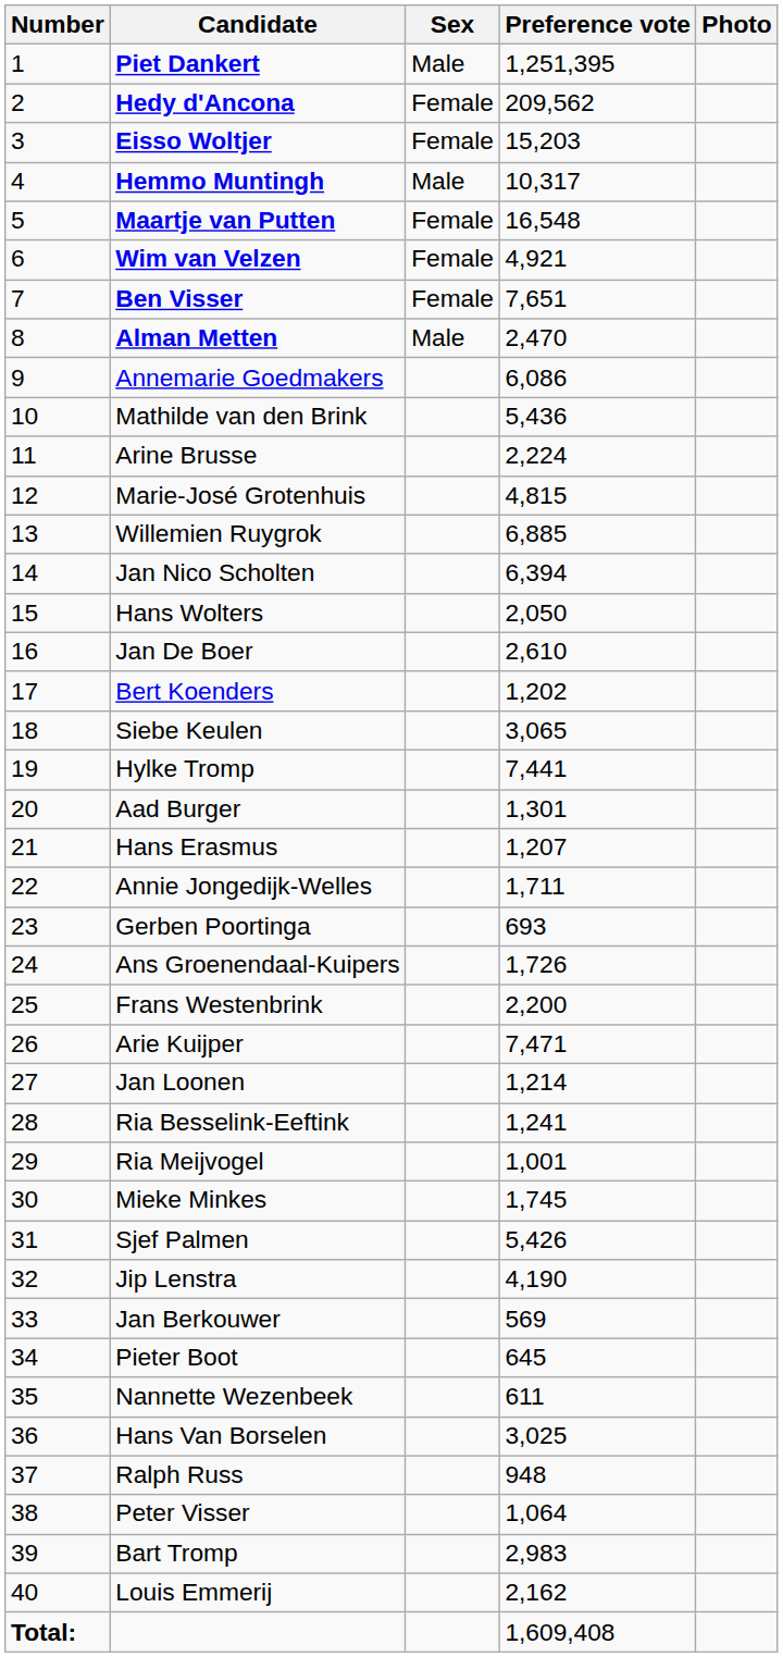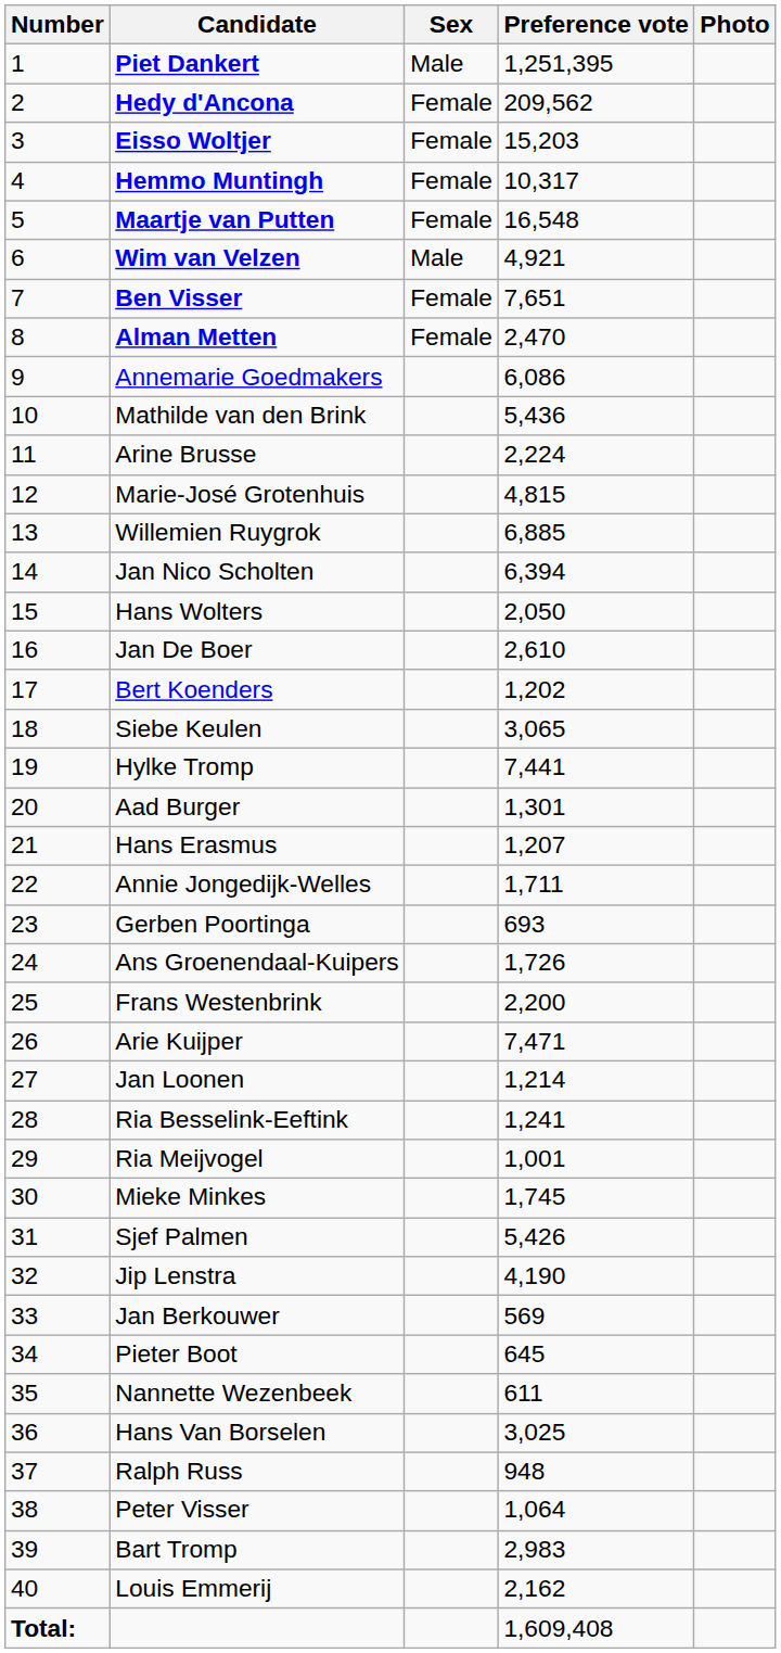Hemmo Muntingh | Sex: Male -> Female
Wim van Velzen | Sex: Female -> Male
Alman Metten | Sex: Male -> Female
